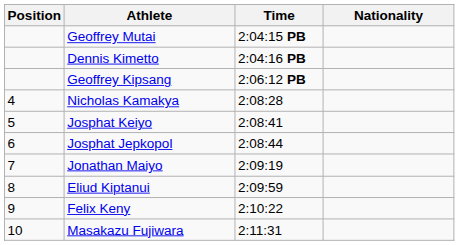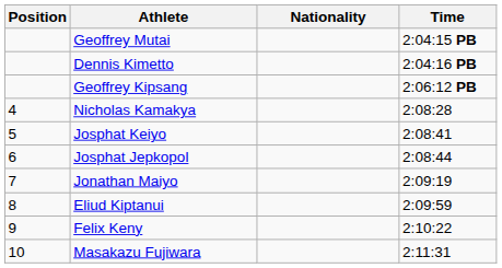columns swapped: Nationality <-> Time
